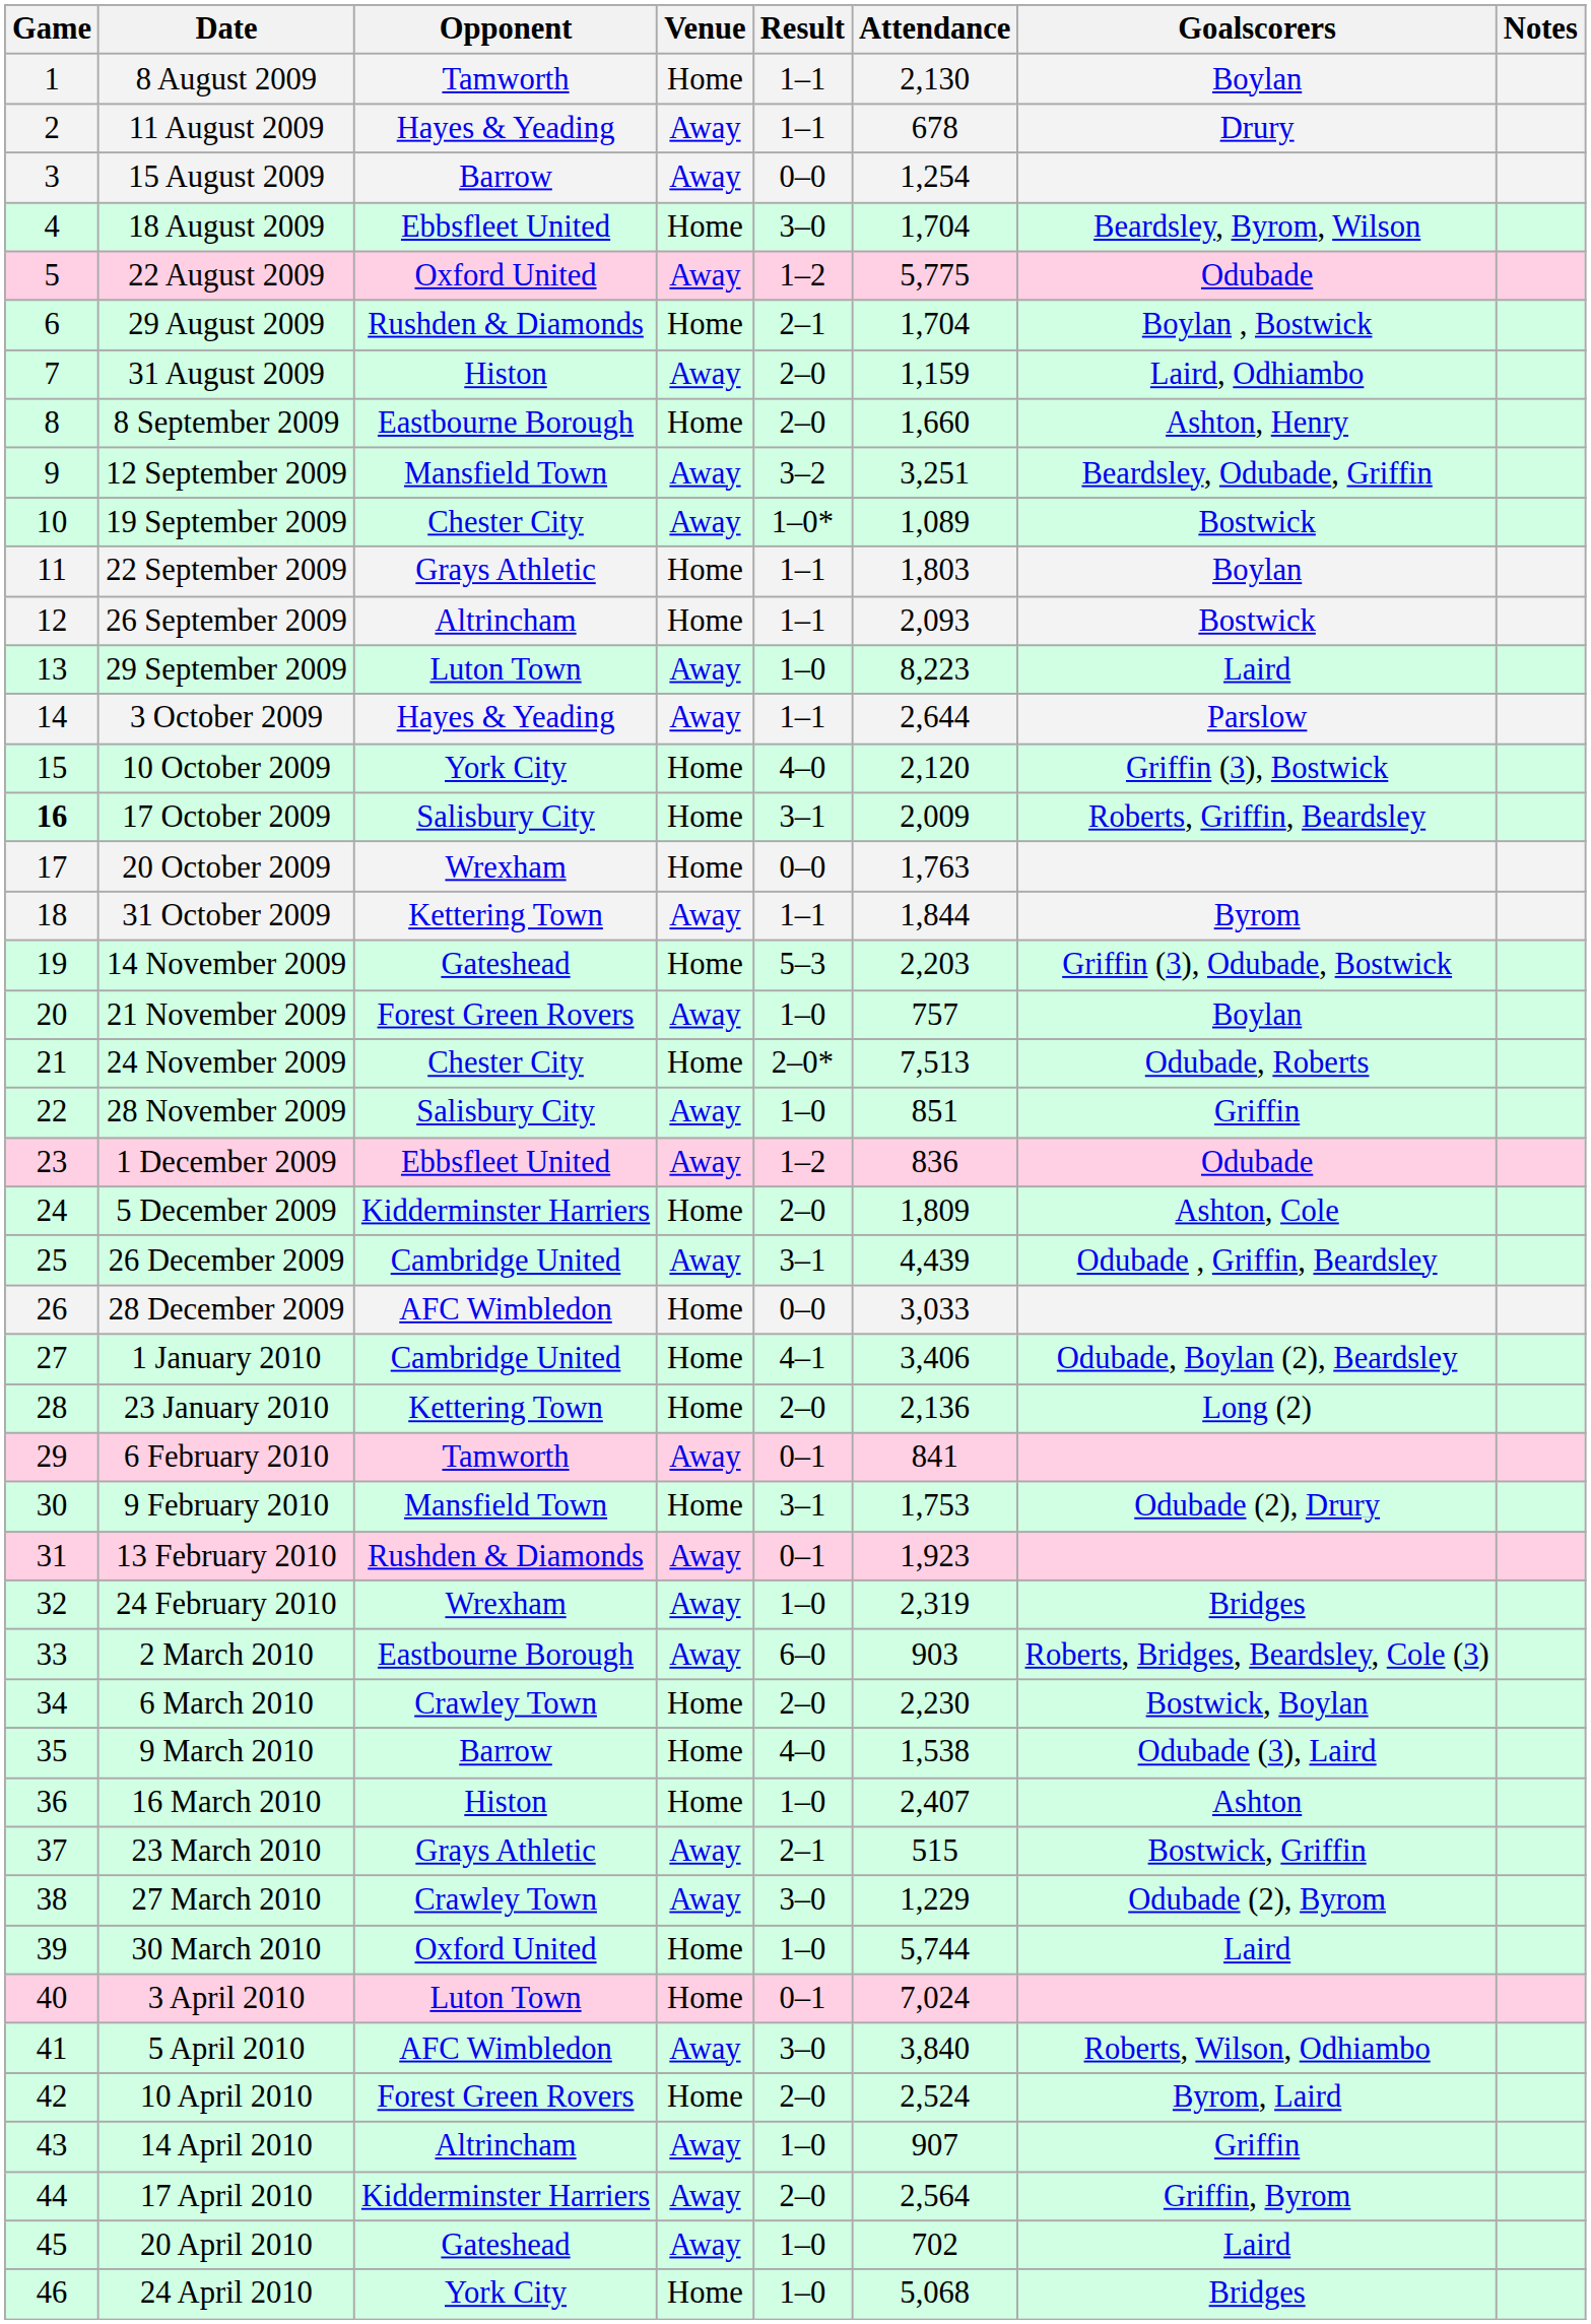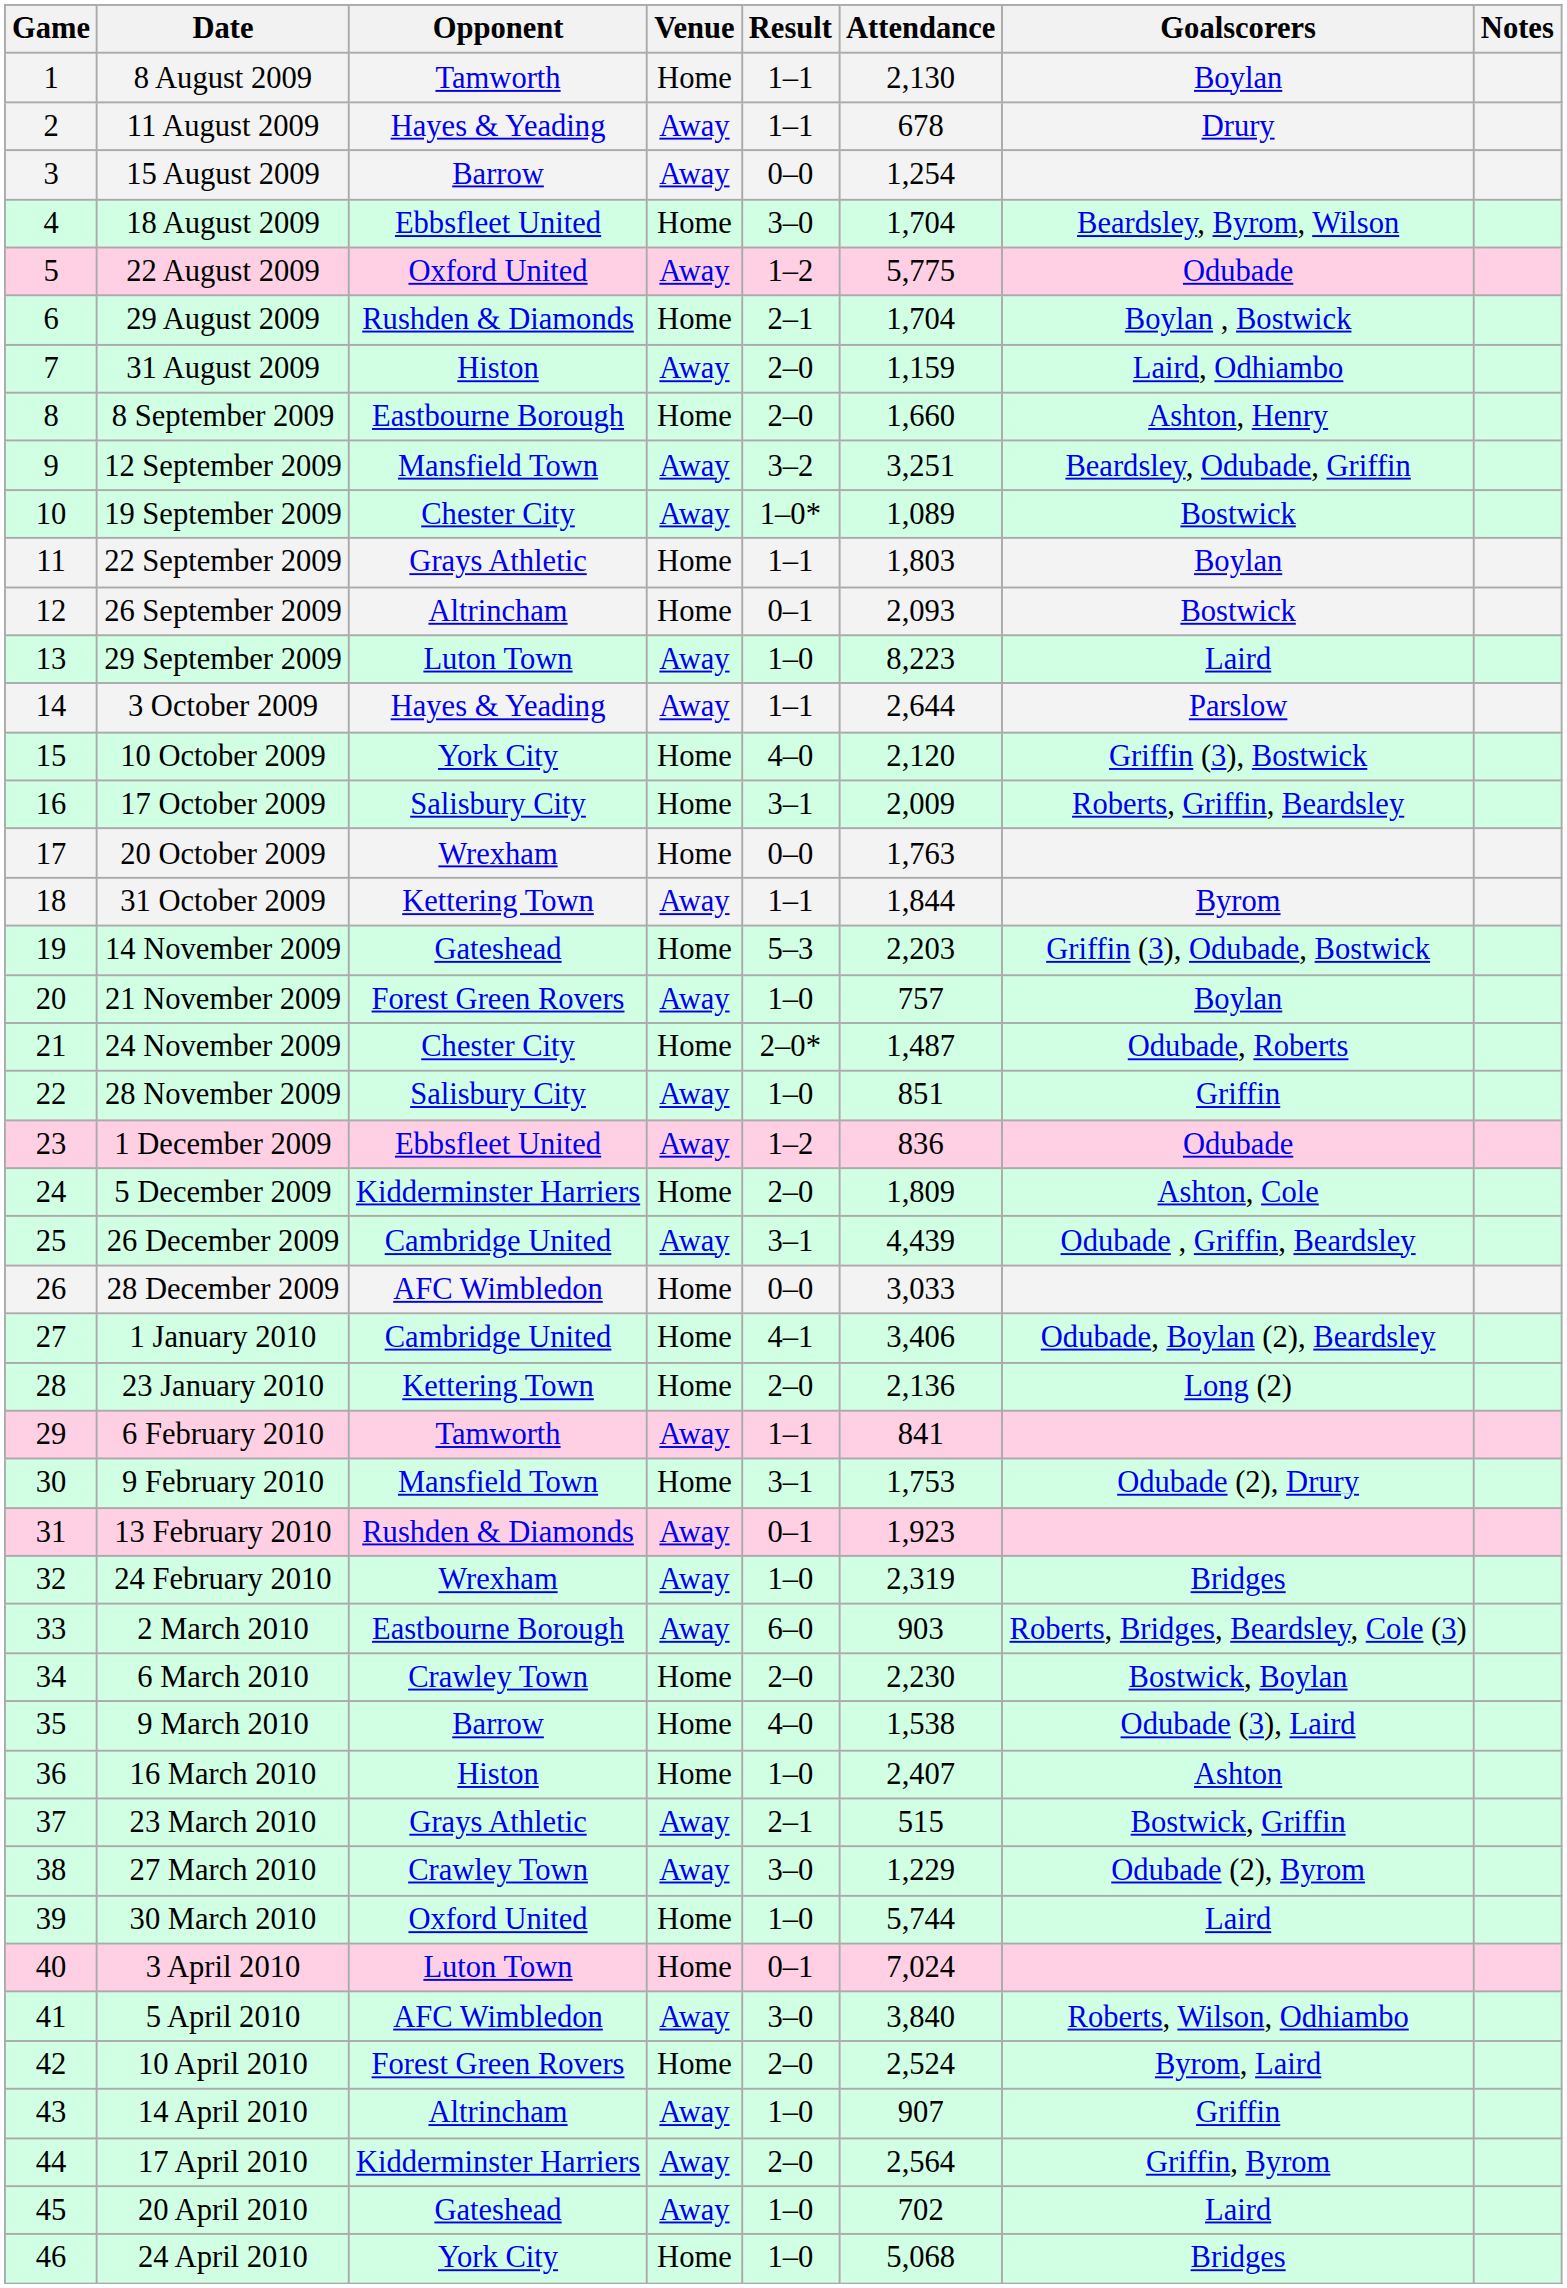26 September 2009 | Result: 1–1 -> 0–1
17 October 2009 | Game: bold -> normal
24 November 2009 | Attendance: 7,513 -> 1,487
6 February 2010 | Result: 0–1 -> 1–1
